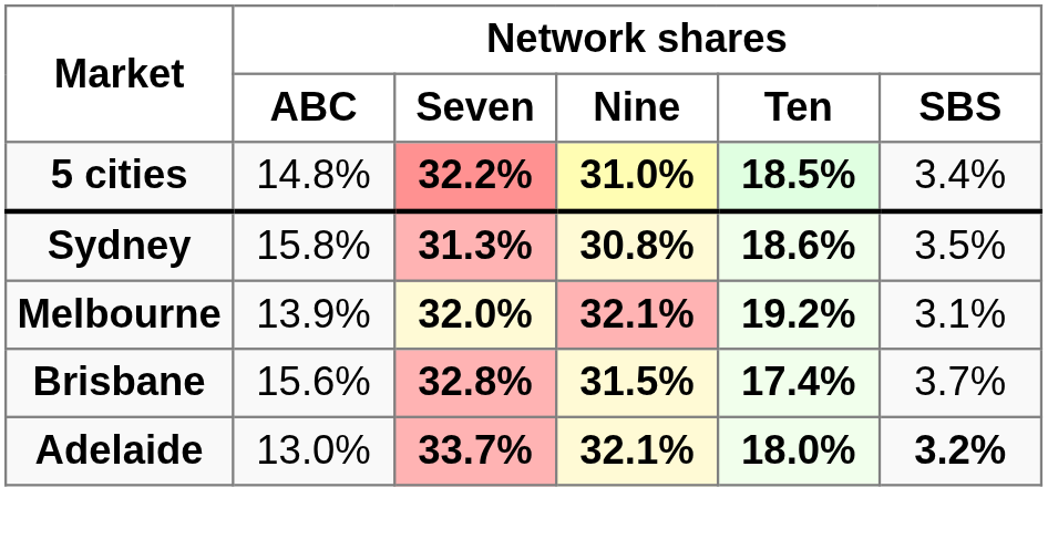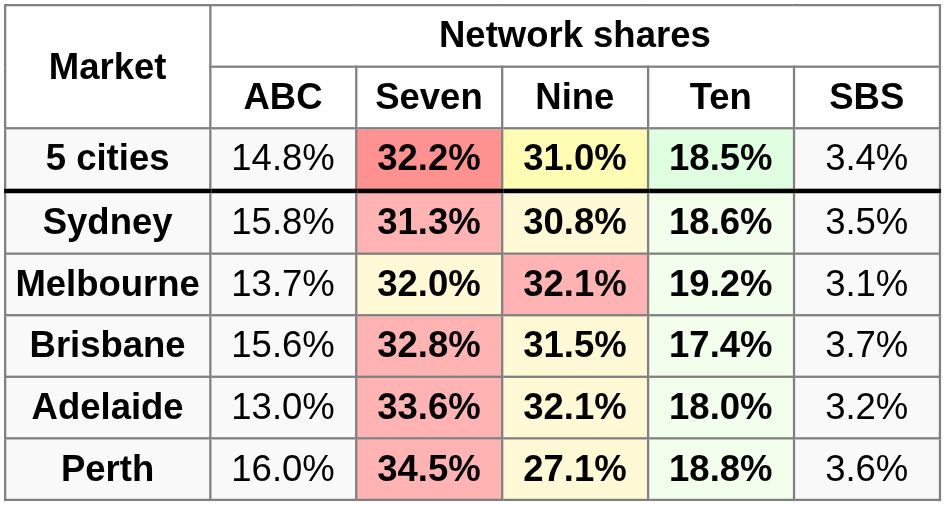Melbourne | column 2: 13.9% -> 13.7%
Adelaide | column 3: 33.7% -> 33.6%
Adelaide | column 6: bold -> normal
+ row: Perth | 16.0% | 34.5% | 27.1% | 18.8% | 3.6%
